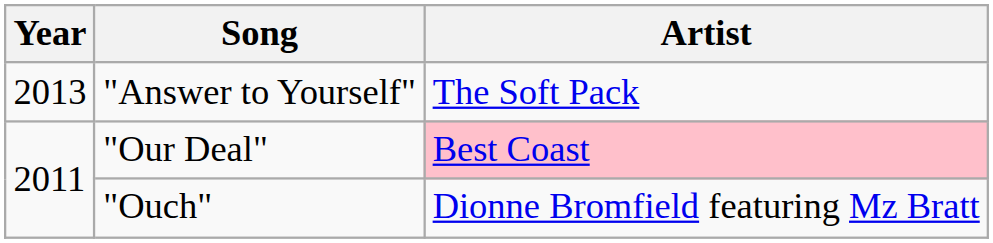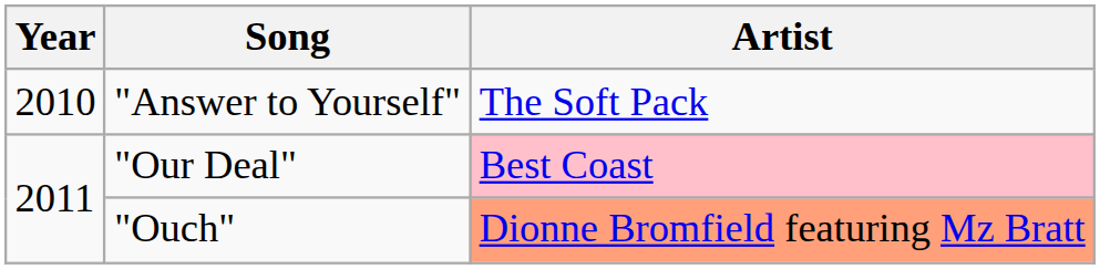"Answer to Yourself" | Year: 2013 -> 2010
"Ouch" | Artist: no background -> lightsalmon background
